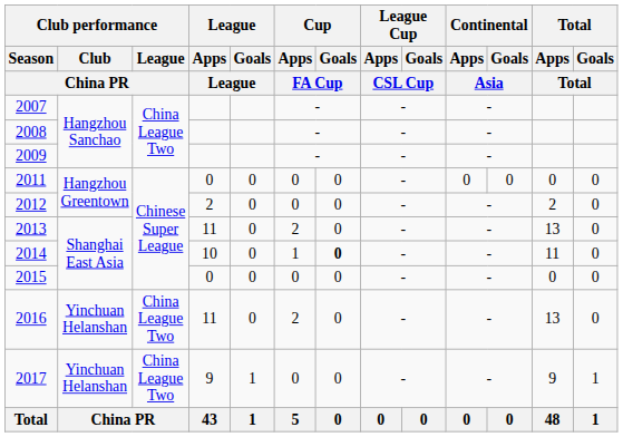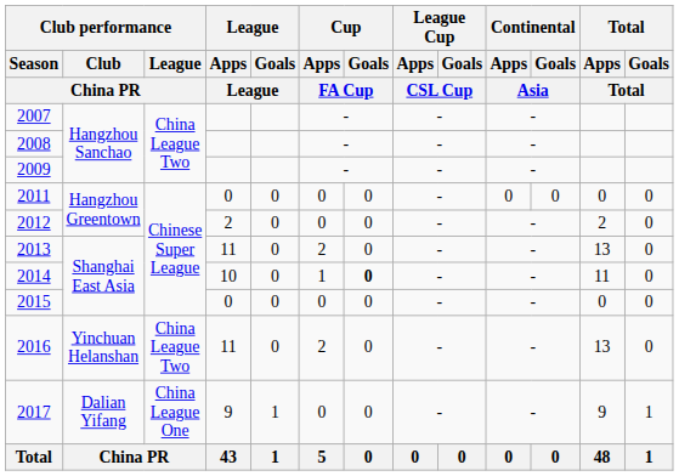2017 | Club performance / Club / China PR: Yinchuan Helanshan -> Dalian Yifang
2017 | Club performance / League / China PR: China League Two -> China League One
